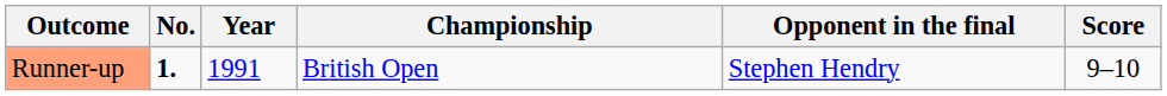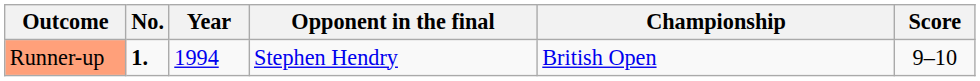columns swapped: Championship <-> Opponent in the final
Runner-up | Year: 1991 -> 1994
